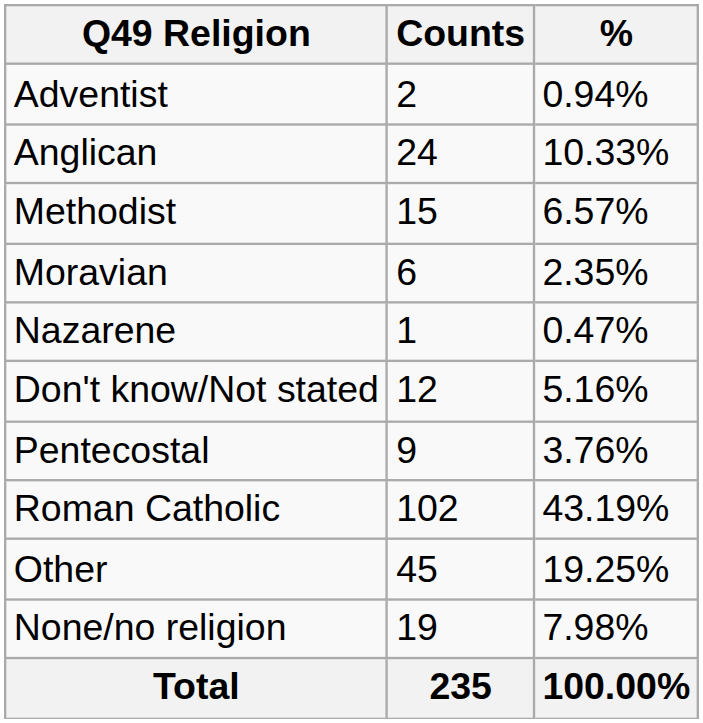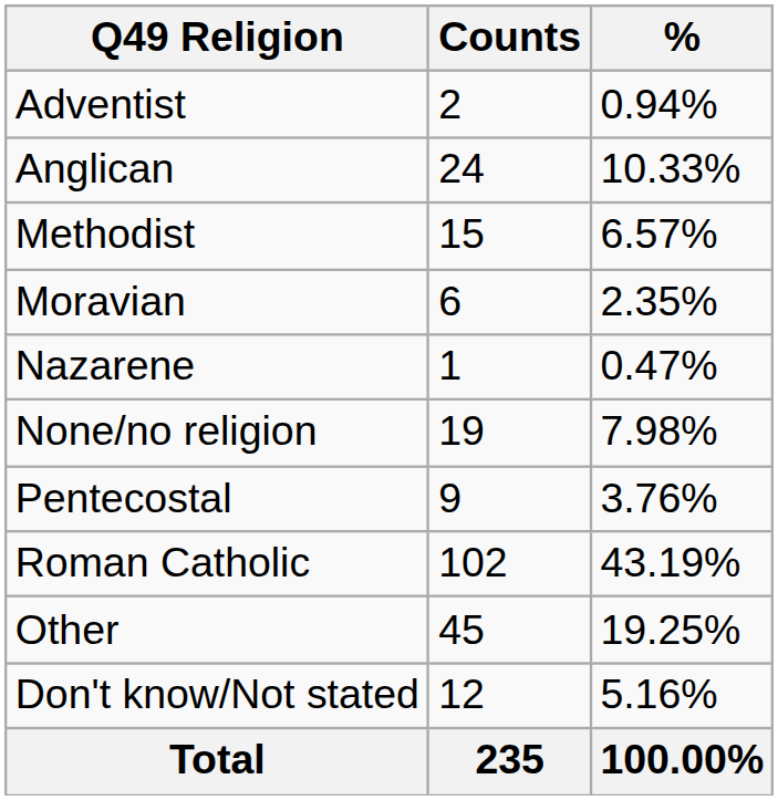rows swapped: None/no religion <-> Don't know/Not stated
